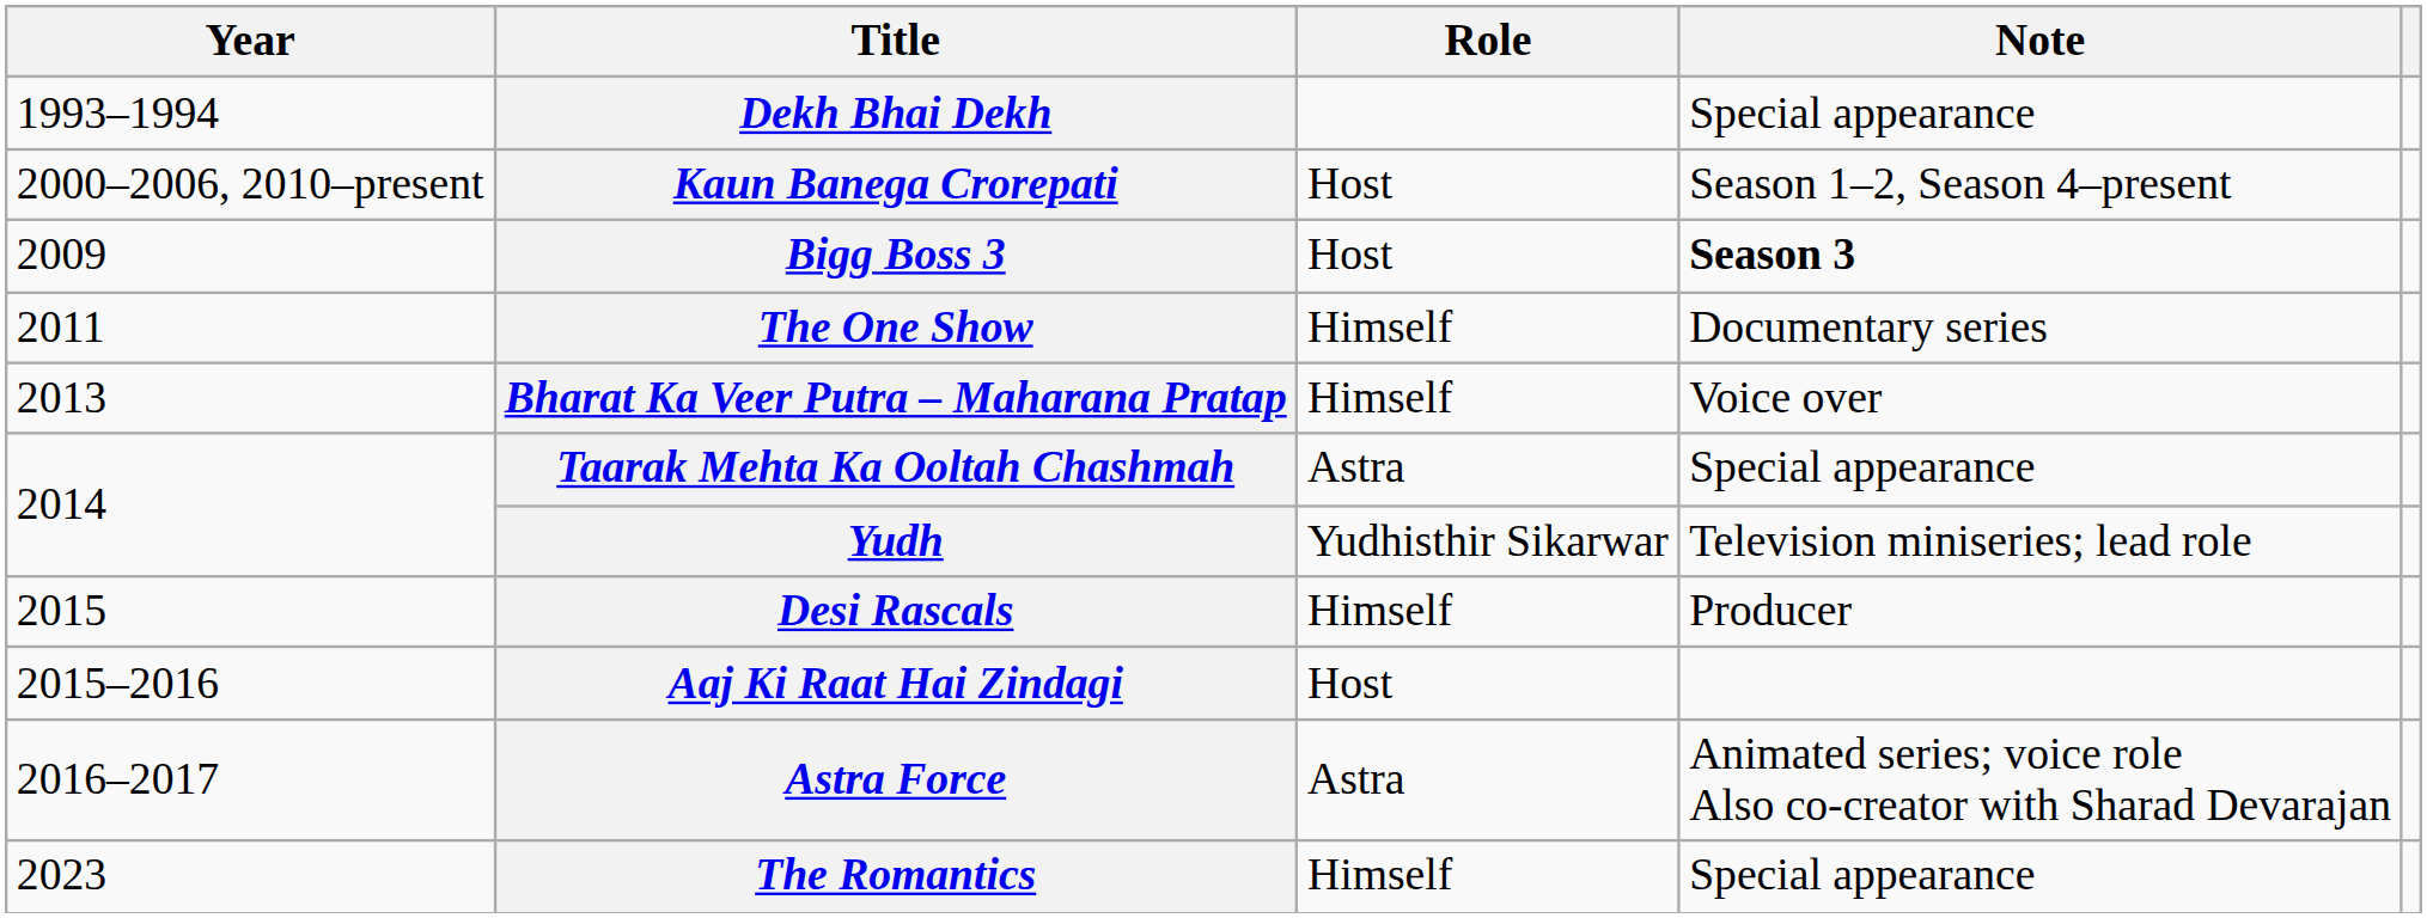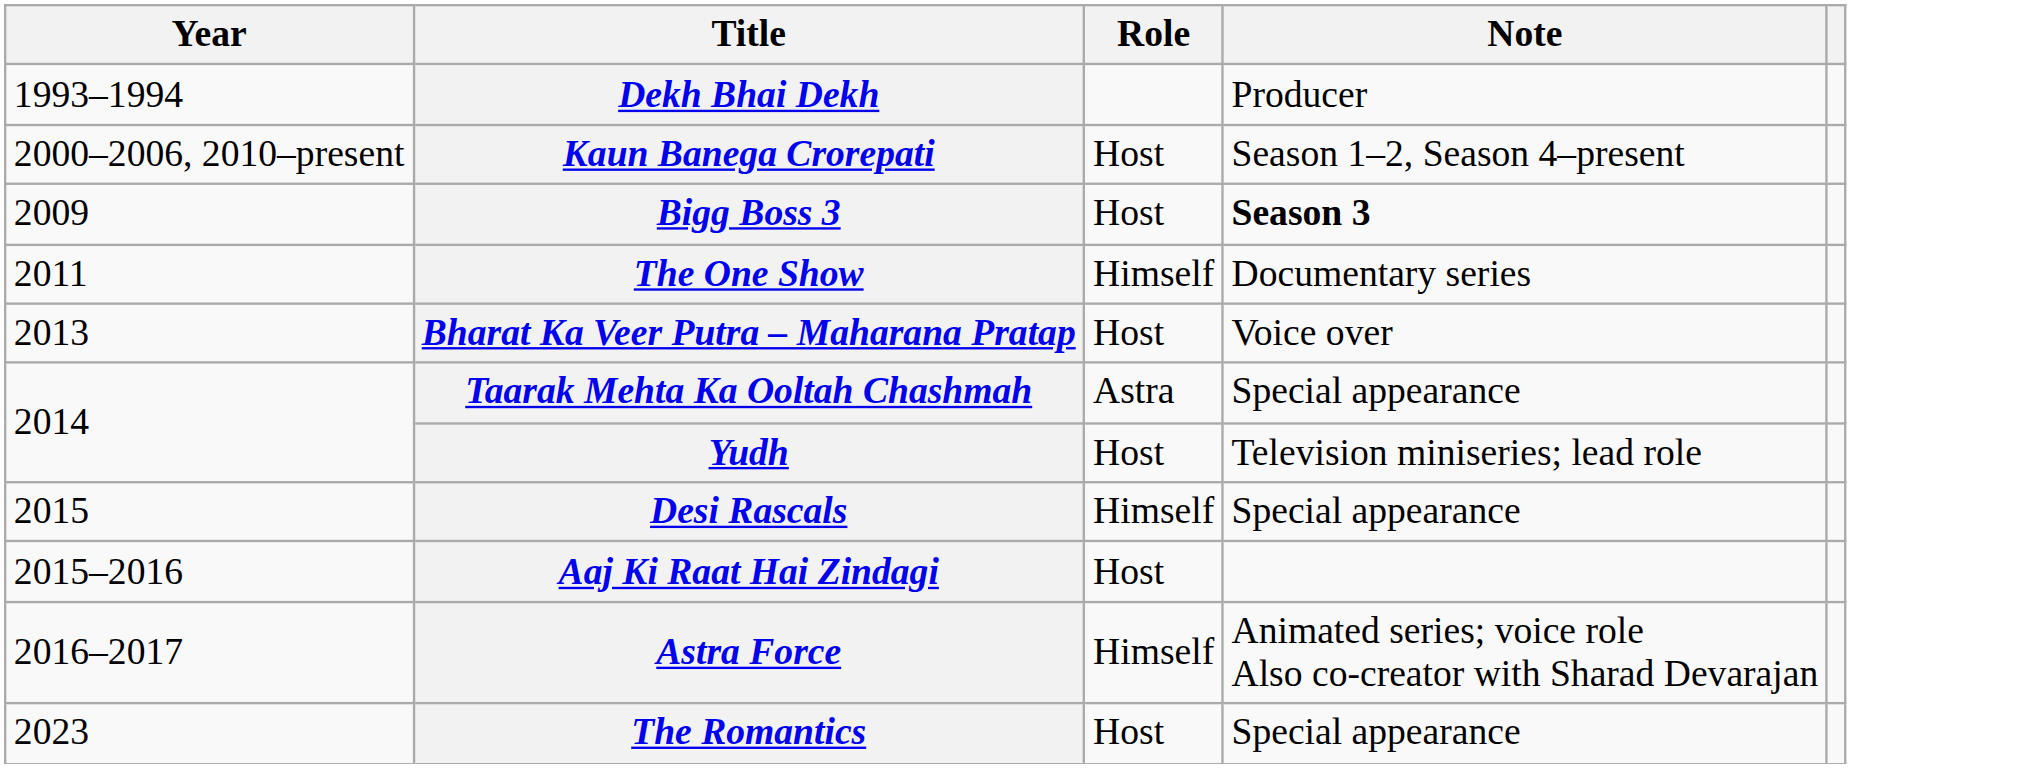Dekh Bhai Dekh | Note: Special appearance -> Producer
Bharat Ka Veer Putra – Maharana Pratap | Role: Himself -> Host
Yudh | Role: Yudhisthir Sikarwar -> Host
Desi Rascals | Note: Producer -> Special appearance
Astra Force | Role: Astra -> Himself
The Romantics | Role: Himself -> Host
